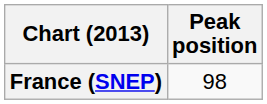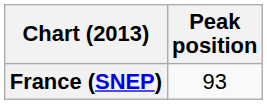France (SNEP) | Peak position: 98 -> 93
